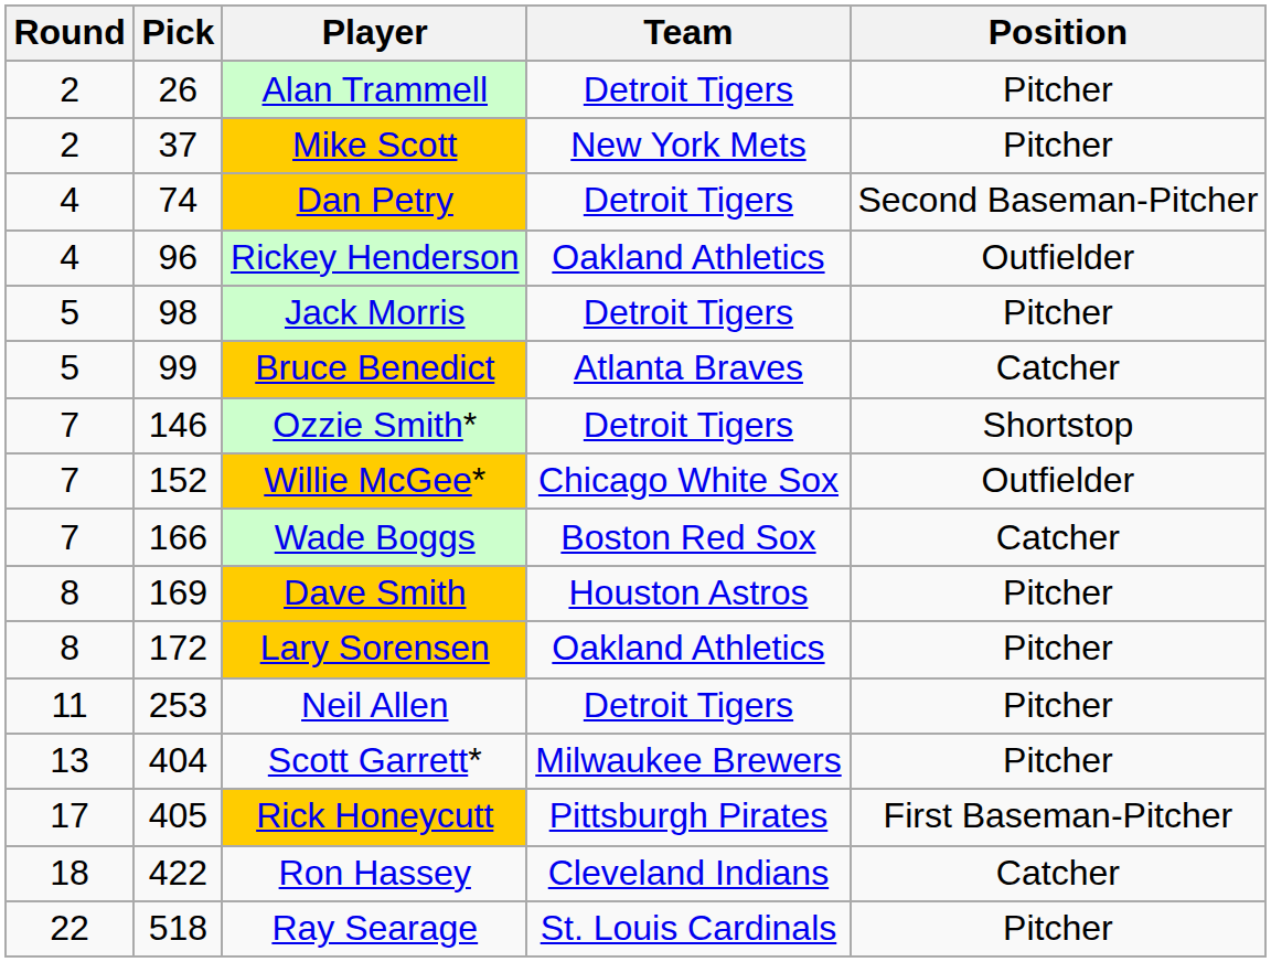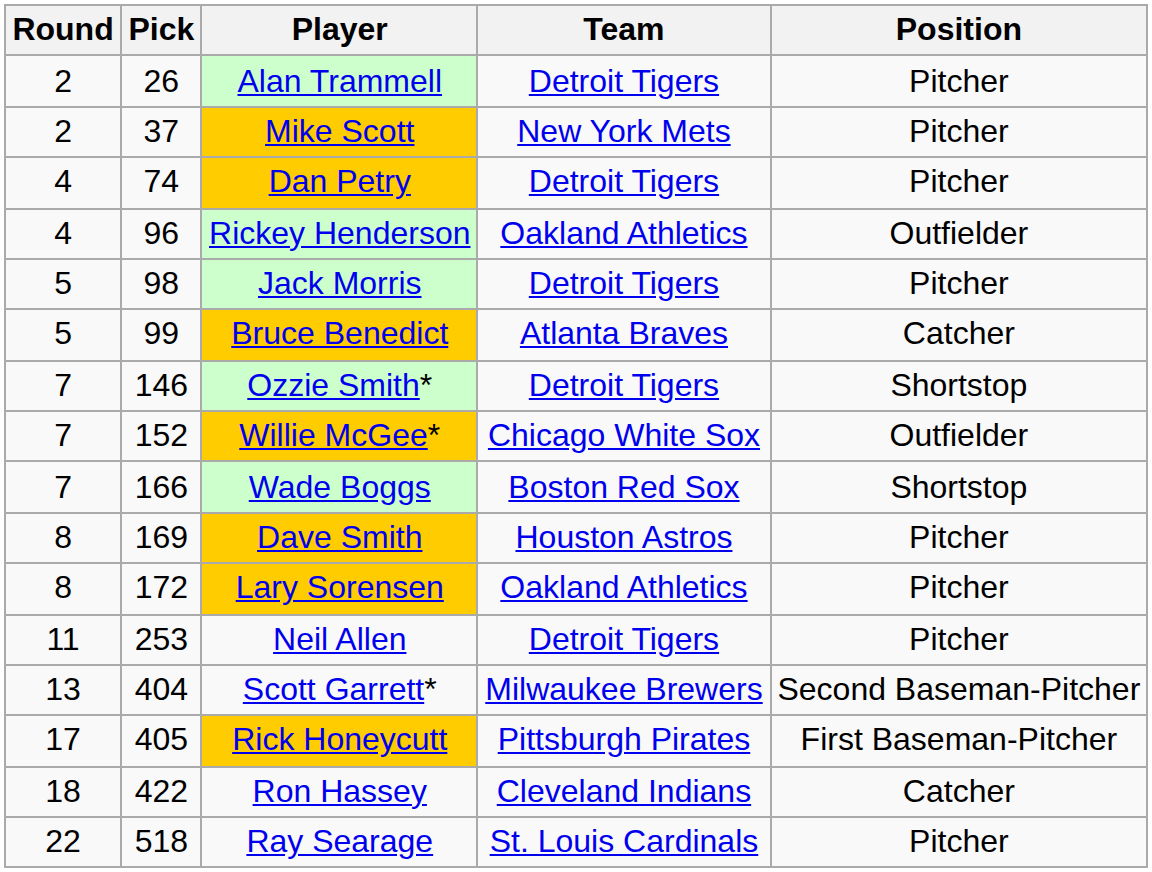Dan Petry | Position: Second Baseman-Pitcher -> Pitcher
Wade Boggs | Position: Catcher -> Shortstop
Scott Garrett* | Position: Pitcher -> Second Baseman-Pitcher
